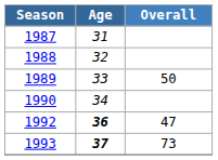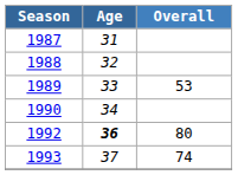1989 | Overall: 50 -> 53
1992 | Overall: 47 -> 80
1993 | Age: bold -> normal
1993 | Overall: 73 -> 74
